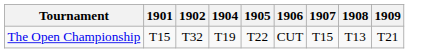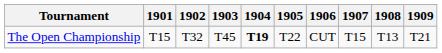+ column: 1903 | T45
The Open Championship | 1904: normal -> bold
